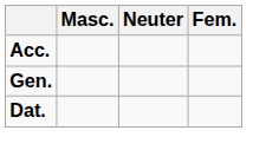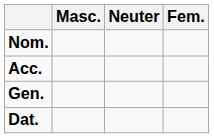+ row: Nom.
